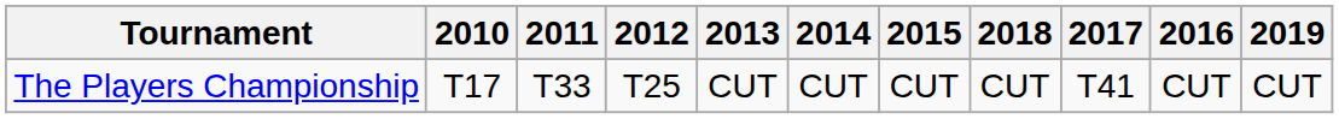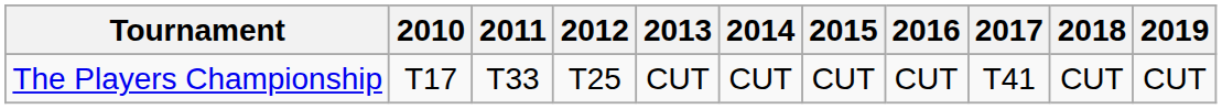columns swapped: 2016 <-> 2018
